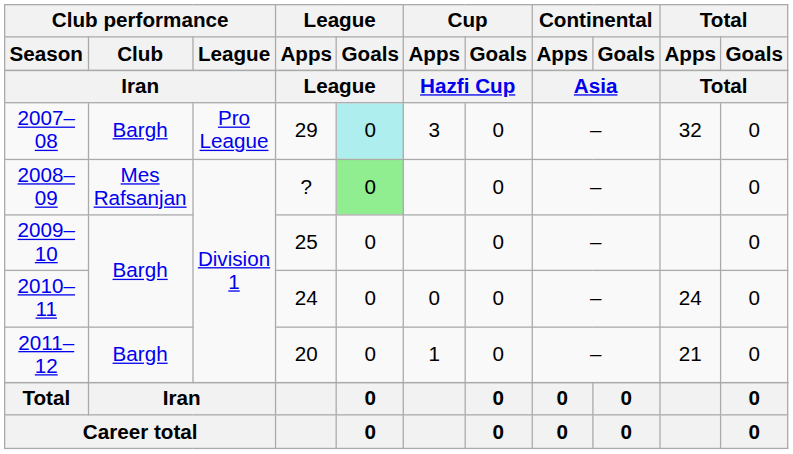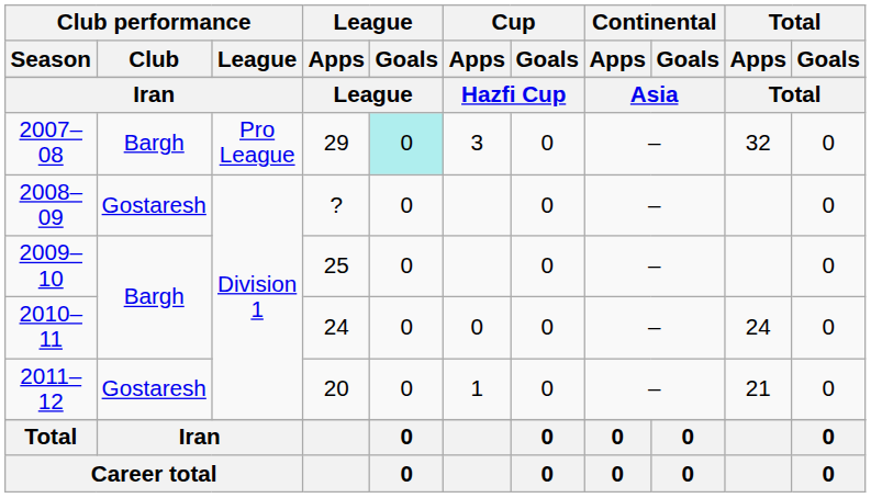2008–09 | Club performance / Club: Mes Rafsanjan -> Gostaresh
2008–09 | League / Goals: lightgreen background -> no background
2011–12 | Club performance / Club: Bargh -> Gostaresh
